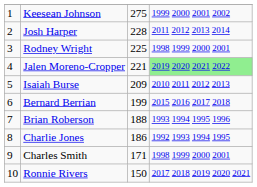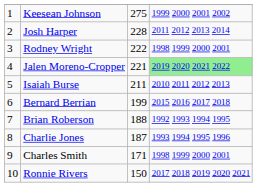Rodney Wright | column 3: 225 -> 222
Isaiah Burse | column 3: 209 -> 211
Brian Roberson | column 4: 1993 1994 1995 1996 -> 1992 1993 1994 1995
Charlie Jones | column 3: 186 -> 187
Charlie Jones | column 4: 1992 1993 1994 1995 -> 1993 1994 1995 1996
